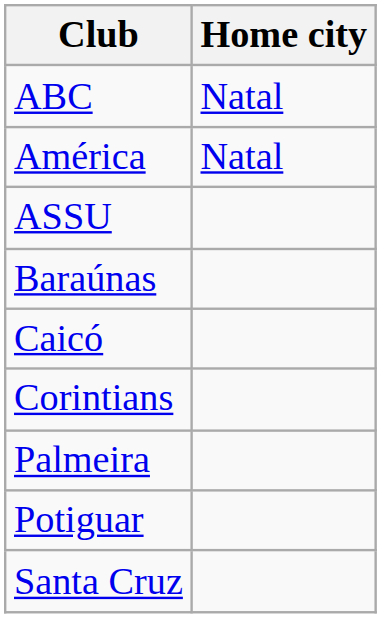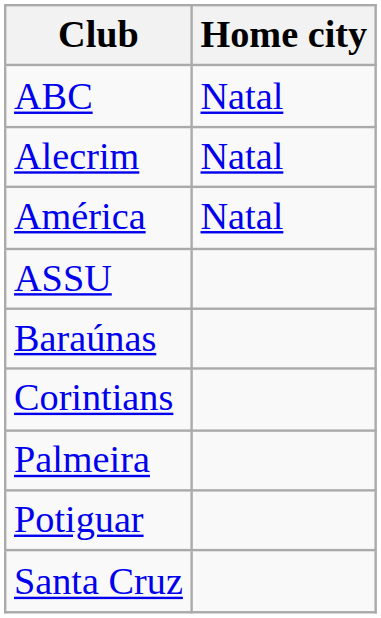+ row: Alecrim | Natal
- row: Caicó
